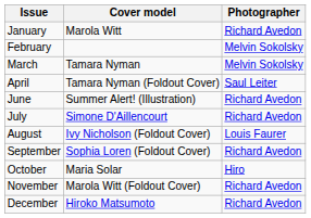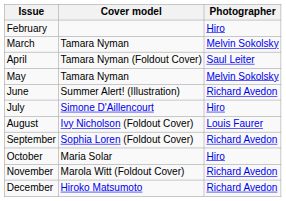- row: January | Marola Witt | Richard Avedon
February | Photographer: Melvin Sokolsky -> Hiro
+ row: May | Tamara Nyman | Melvin Sokolsky
July | Photographer: Richard Avedon -> Hiro
